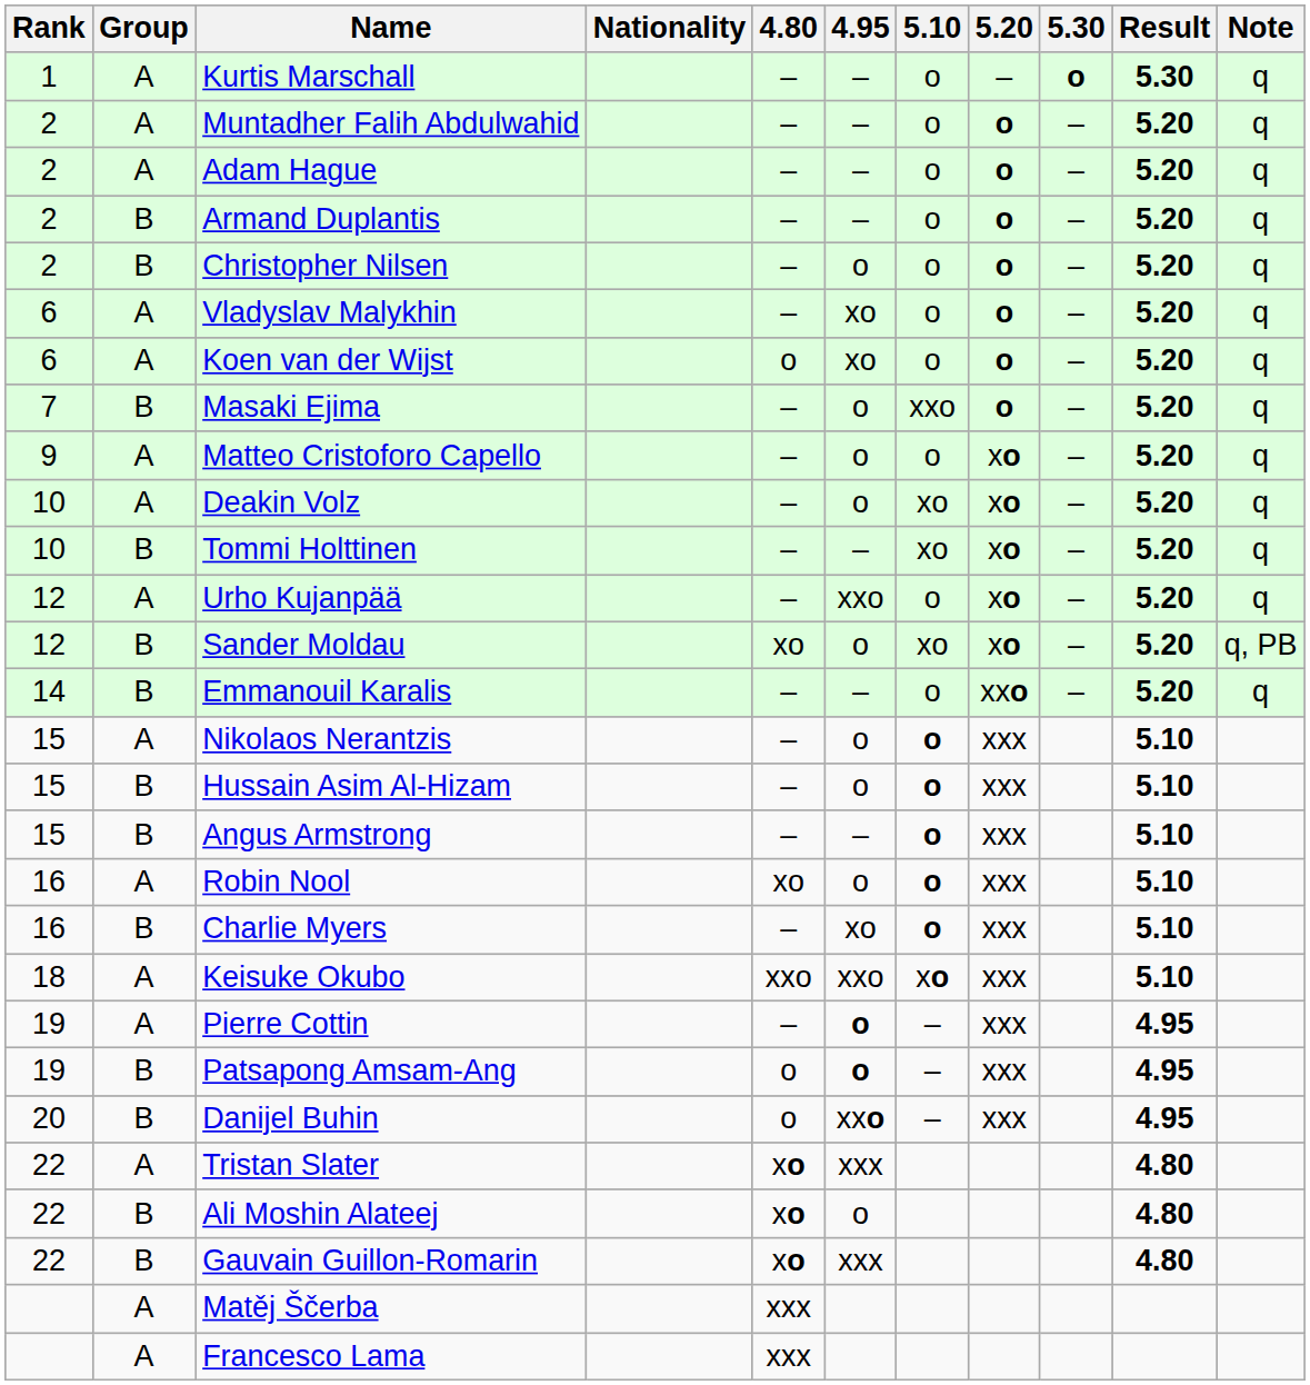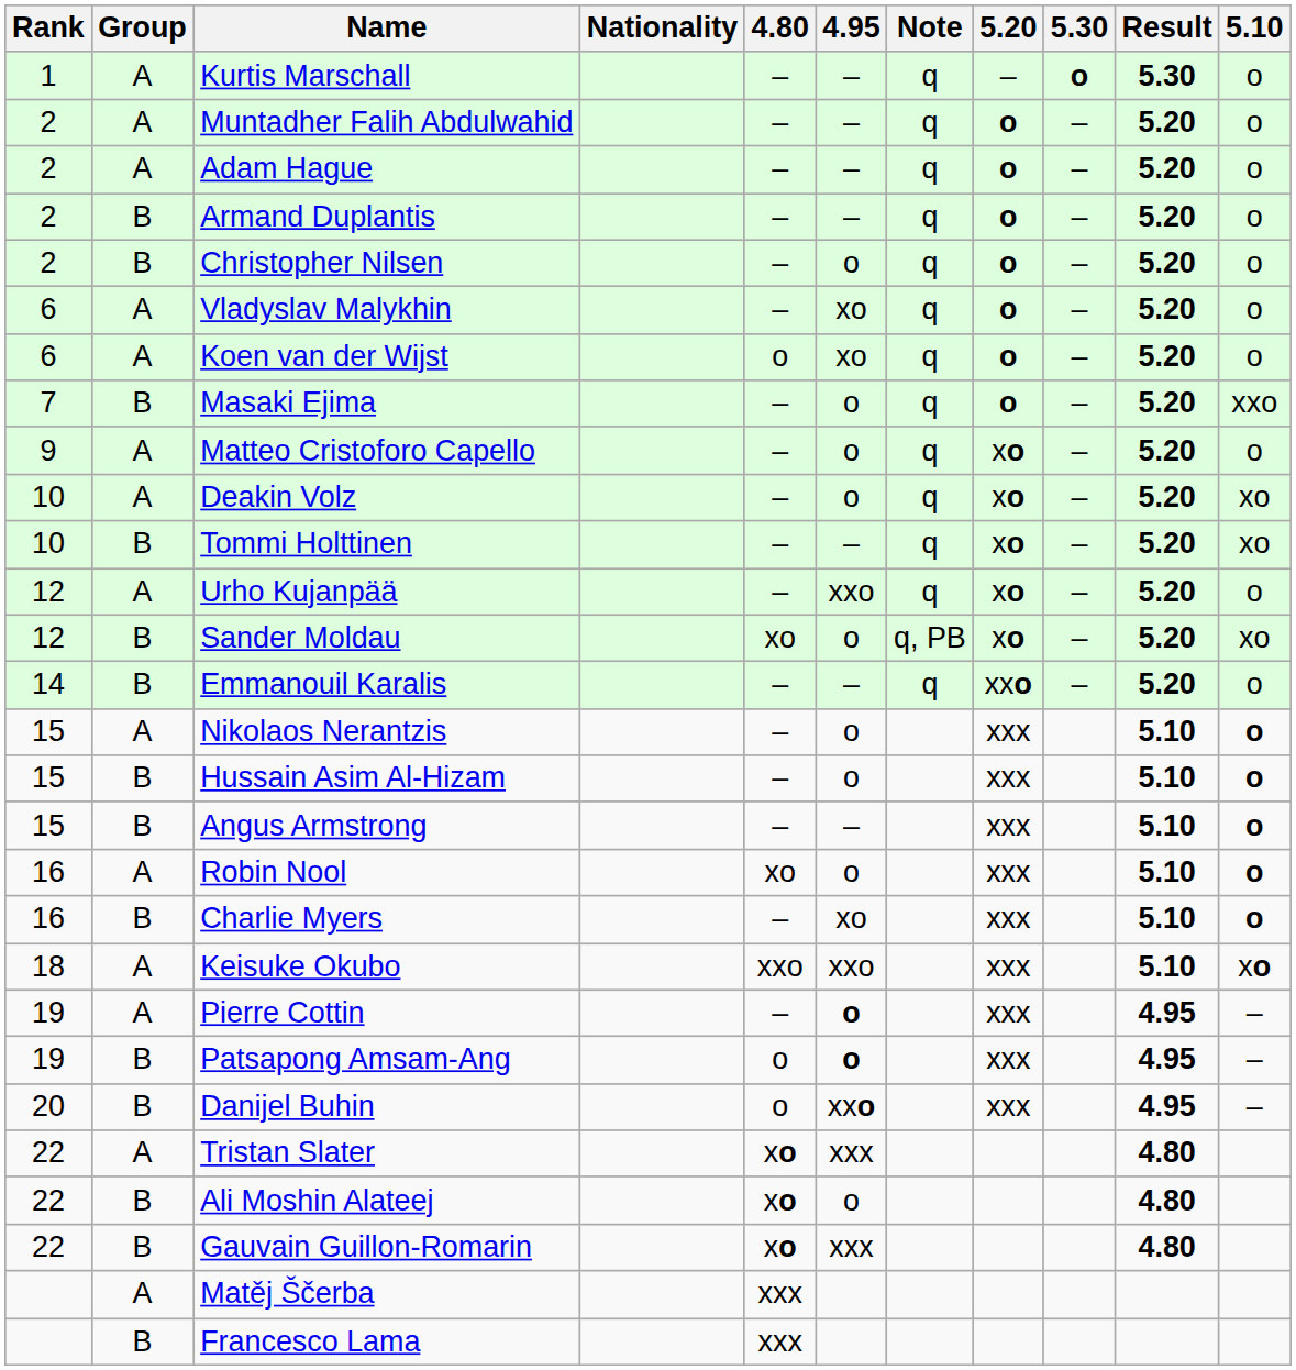columns swapped: 5.10 <-> Note
Francesco Lama | Group: A -> B
